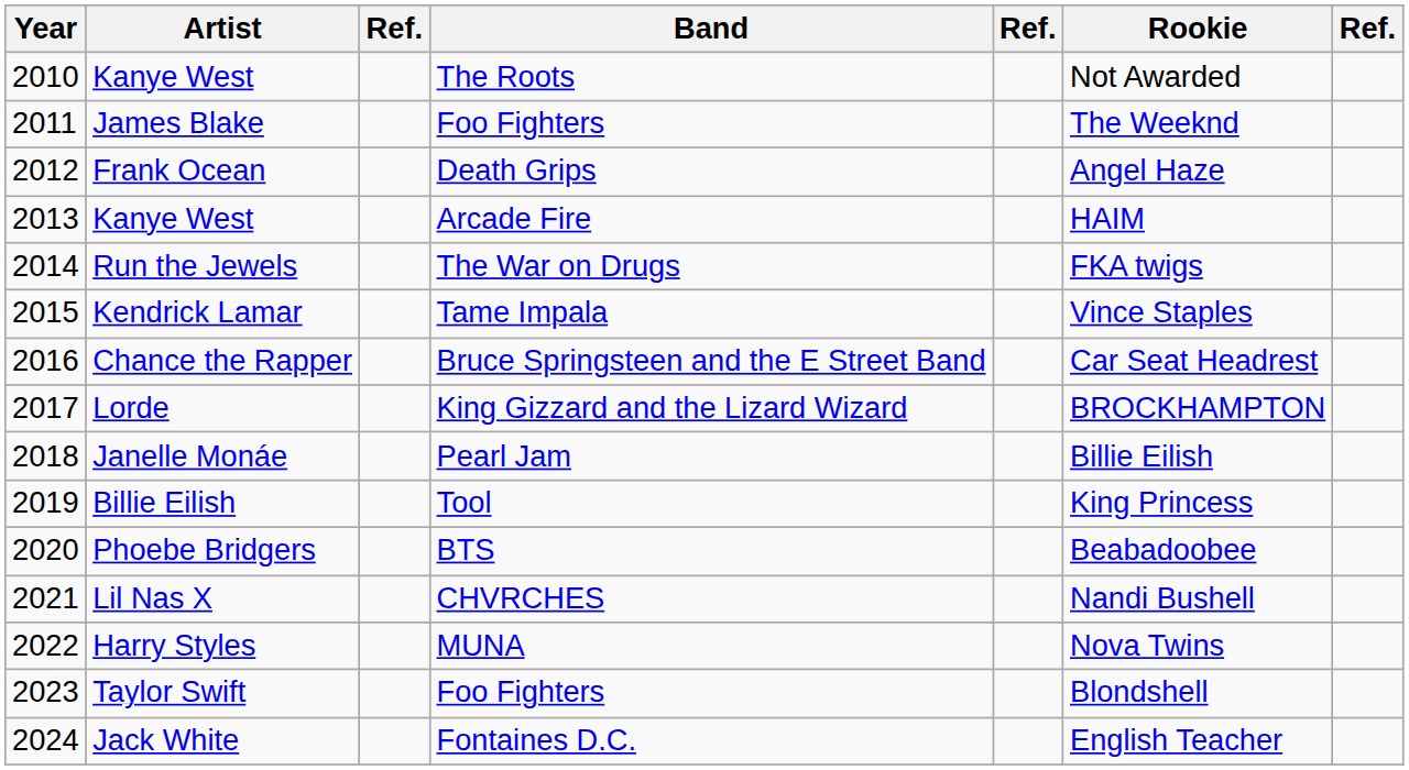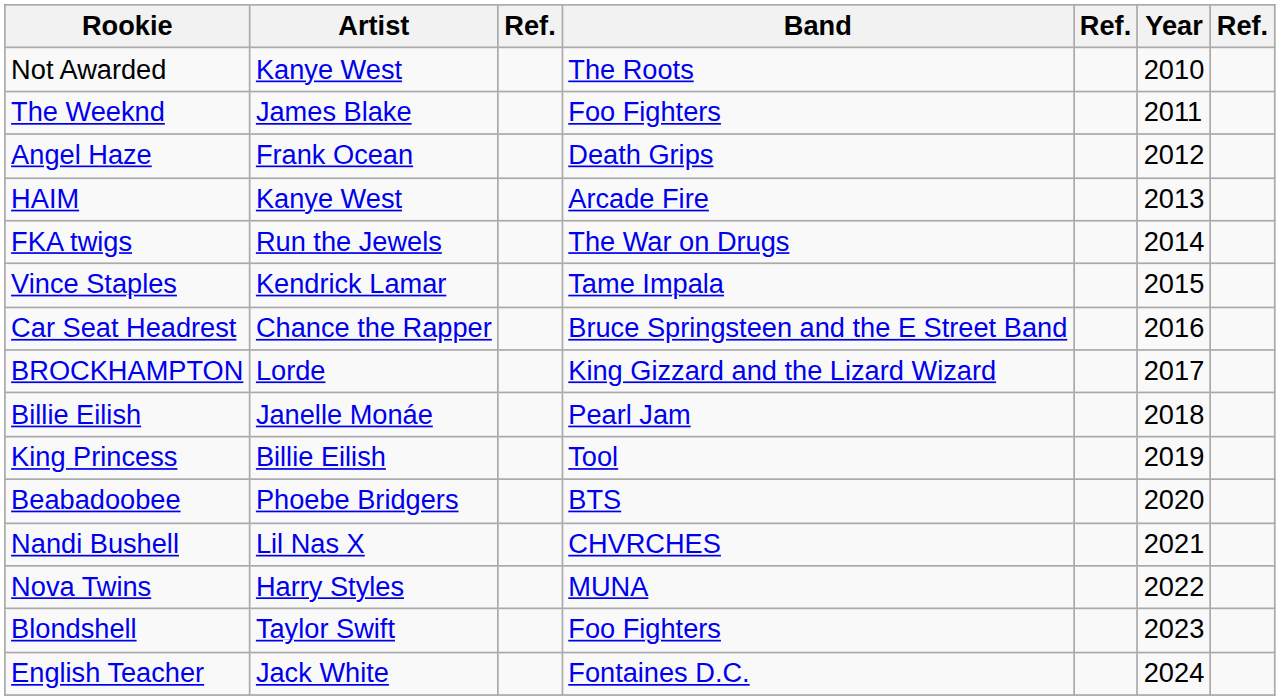columns swapped: Year <-> Rookie
